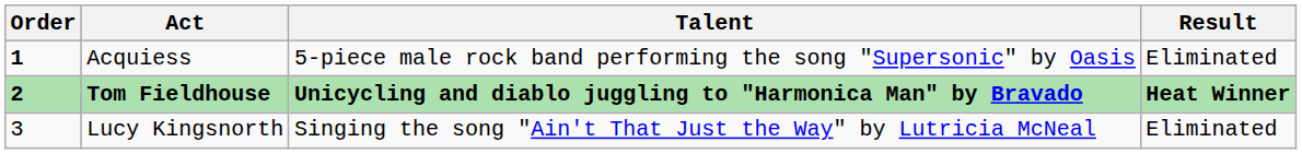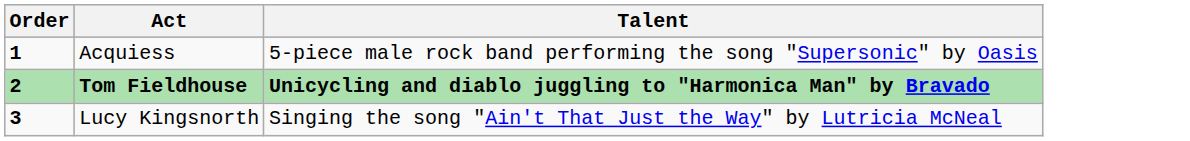- column: Result | Eliminated | Heat Winner | Eliminated
Lucy Kingsnorth | Order: normal -> bold
